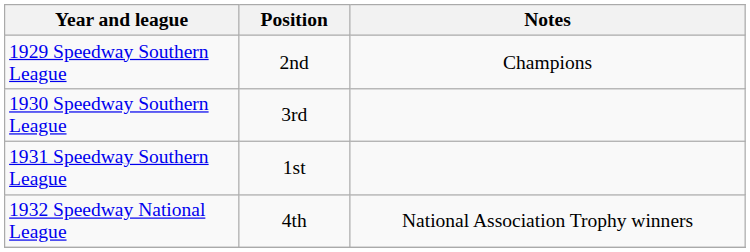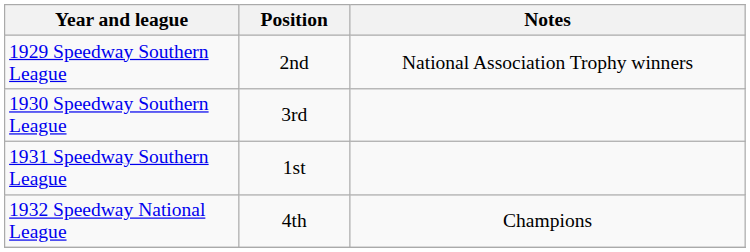1929 Speedway Southern League | Notes: Champions -> National Association Trophy winners
1932 Speedway National League | Notes: National Association Trophy winners -> Champions
